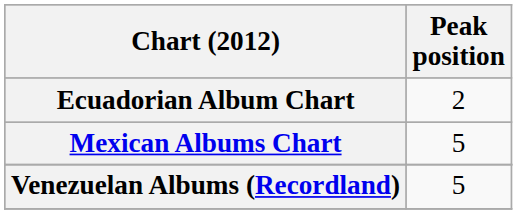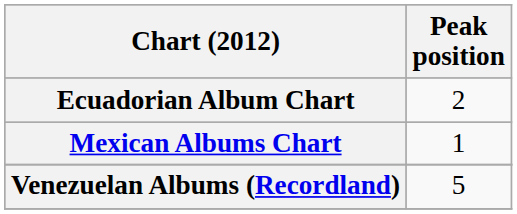Mexican Albums Chart | Peak position: 5 -> 1
